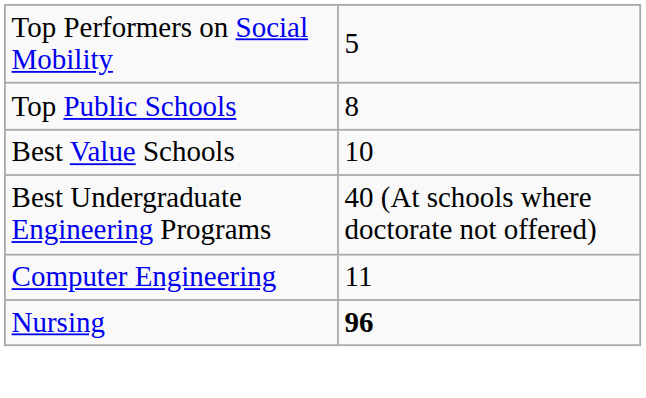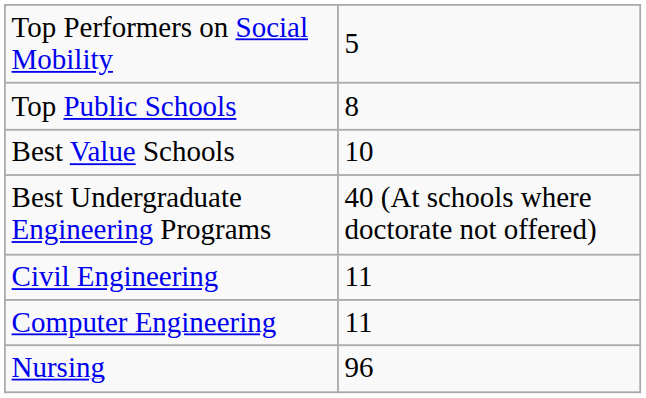+ row: Civil Engineering | 11
Nursing | column 2: bold -> normal
